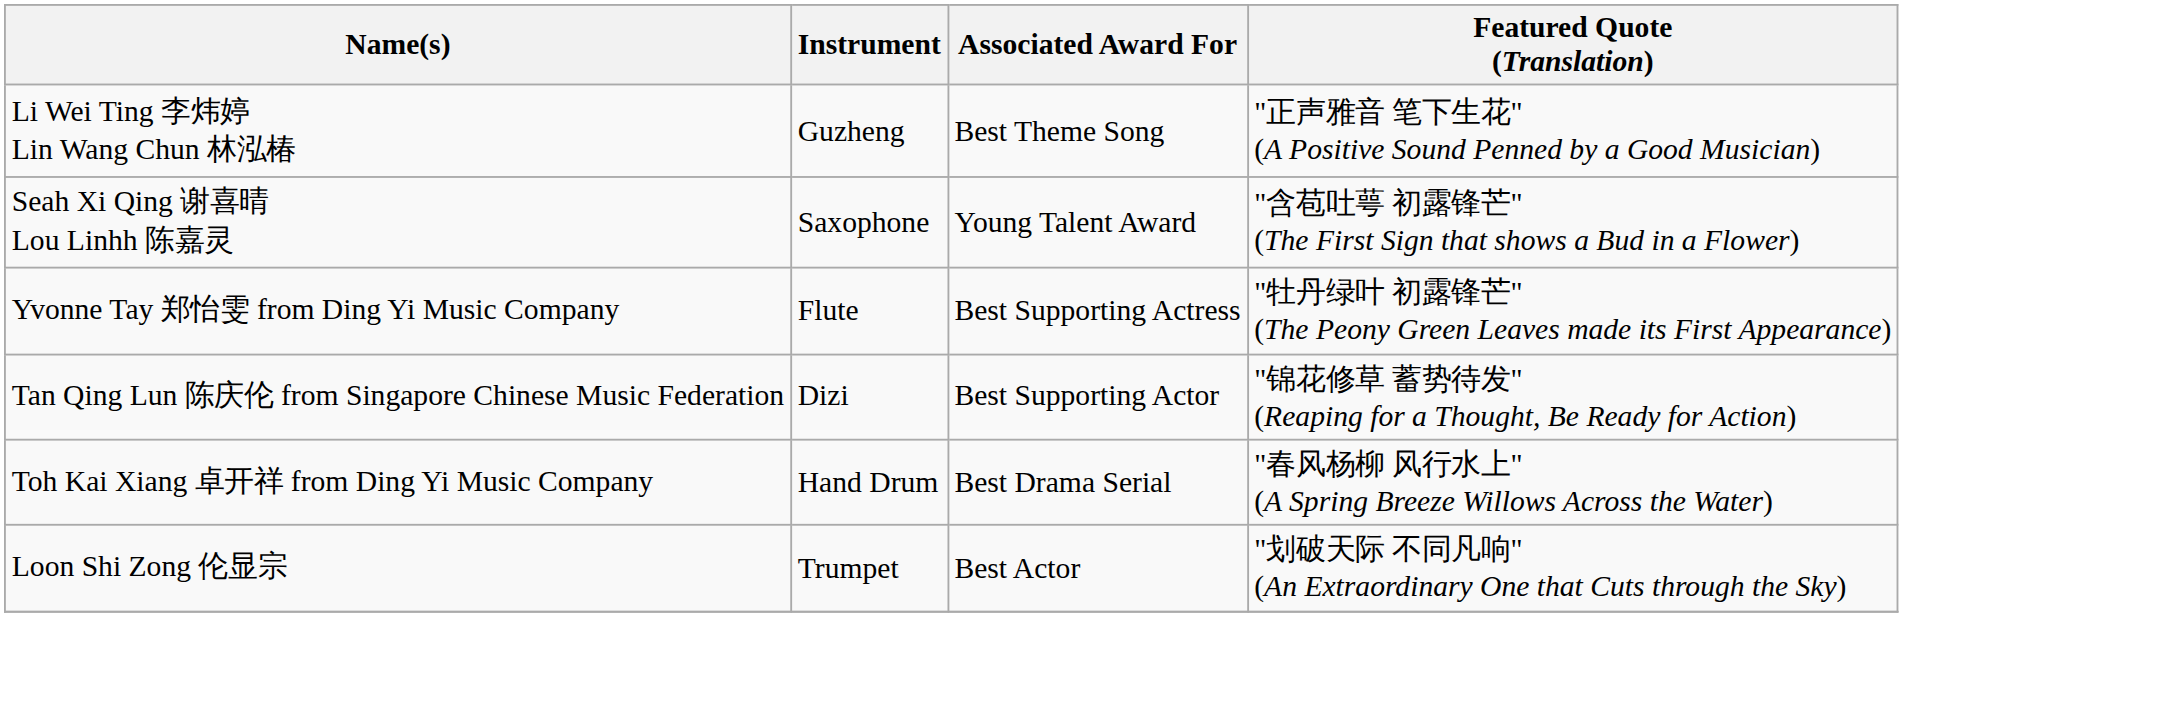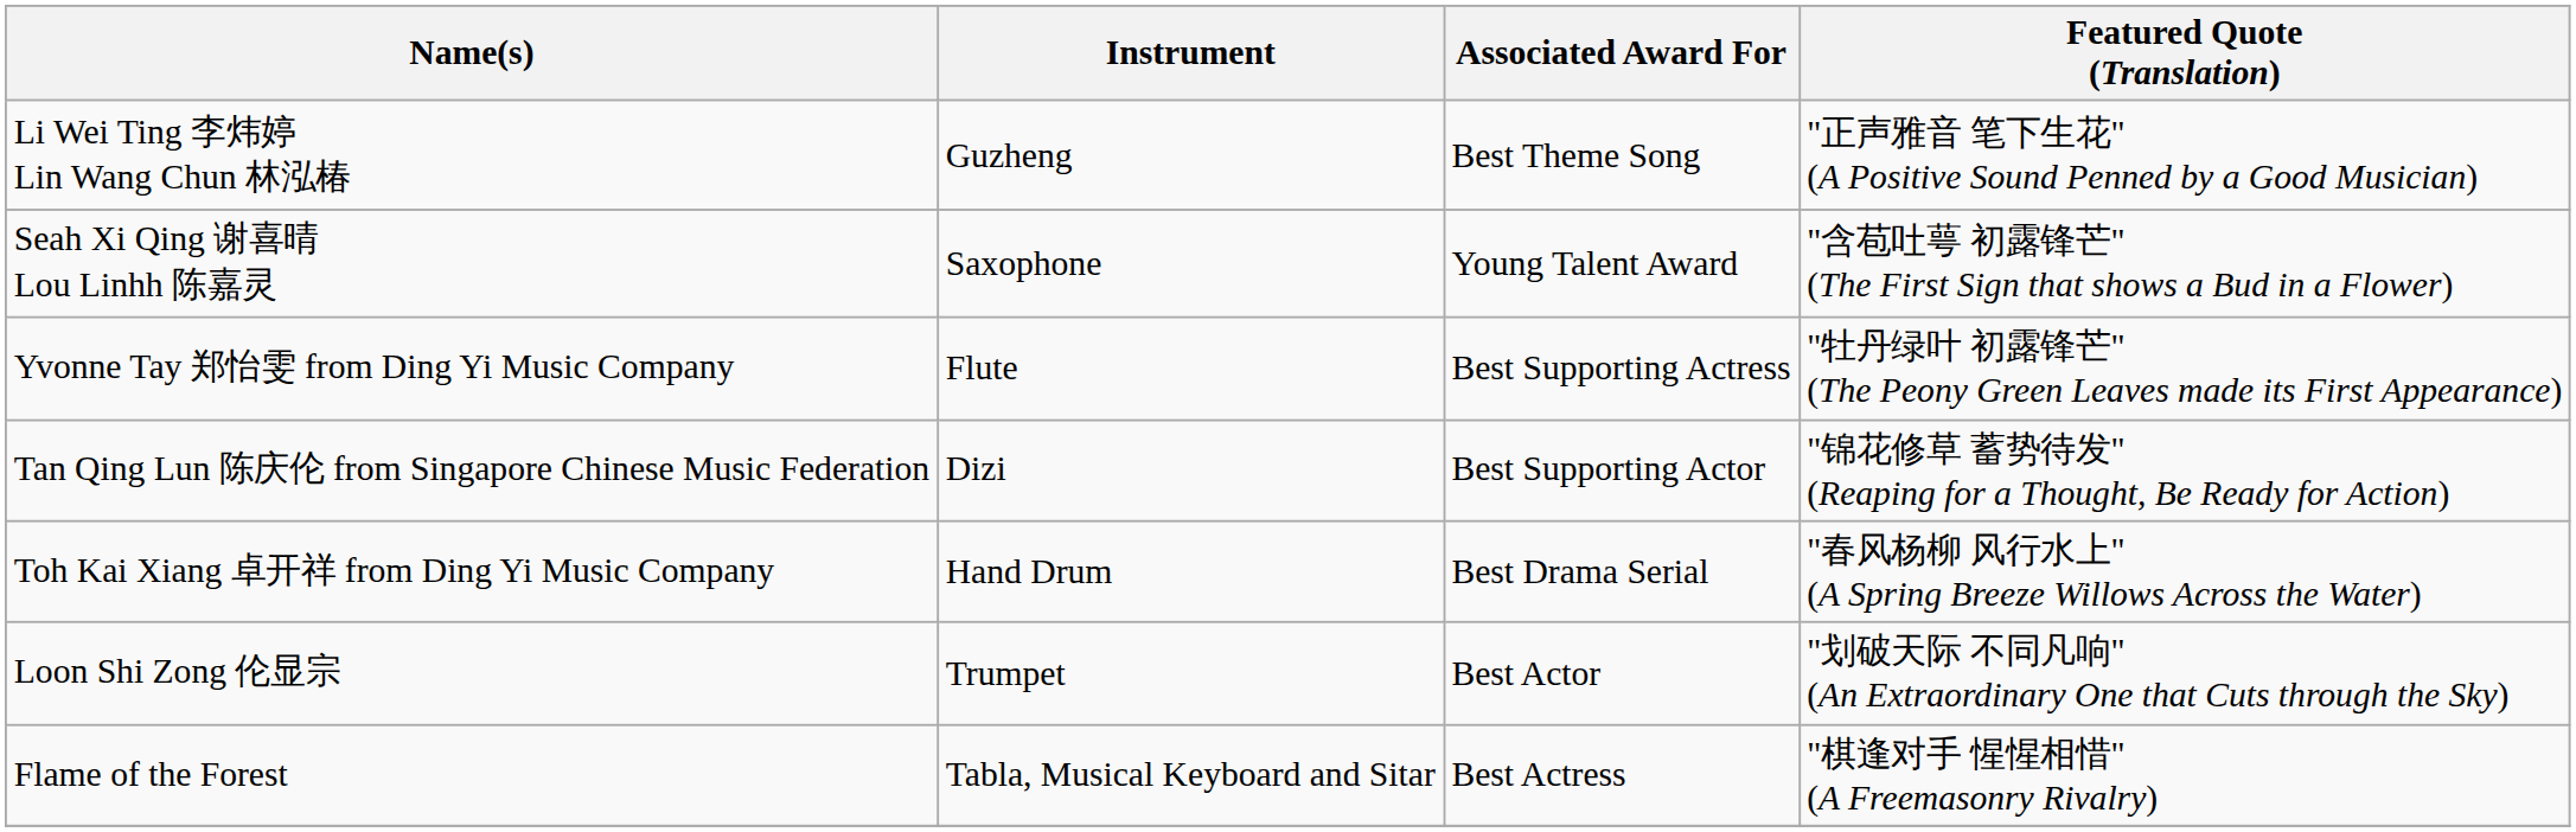+ row: Flame of the Forest | Tabla, Musical Keyboard and Sitar | Best Actress | "棋逢对手 惺惺相惜" (A Freemasonry Rivalry)
